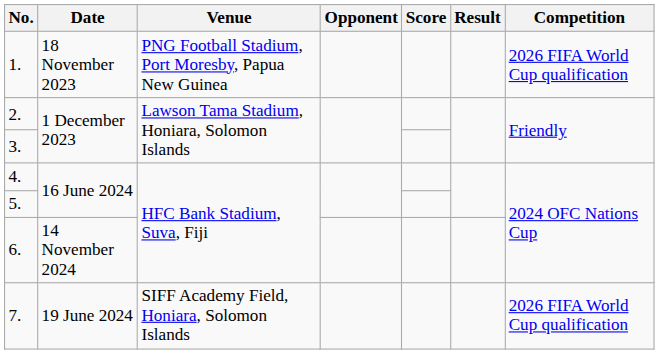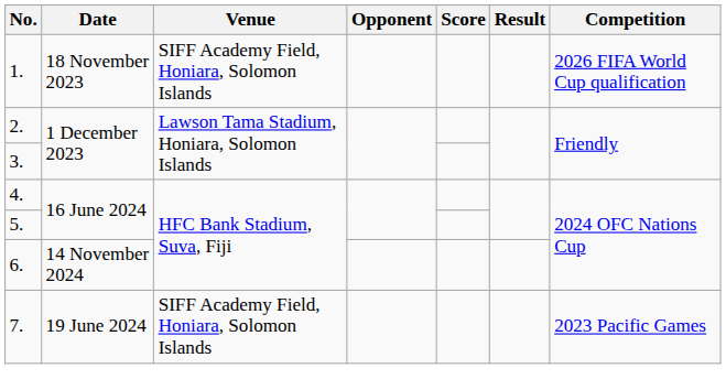1. | Venue: PNG Football Stadium, Port Moresby, Papua New Guinea -> SIFF Academy Field, Honiara, Solomon Islands
7. | Competition: 2026 FIFA World Cup qualification -> 2023 Pacific Games
